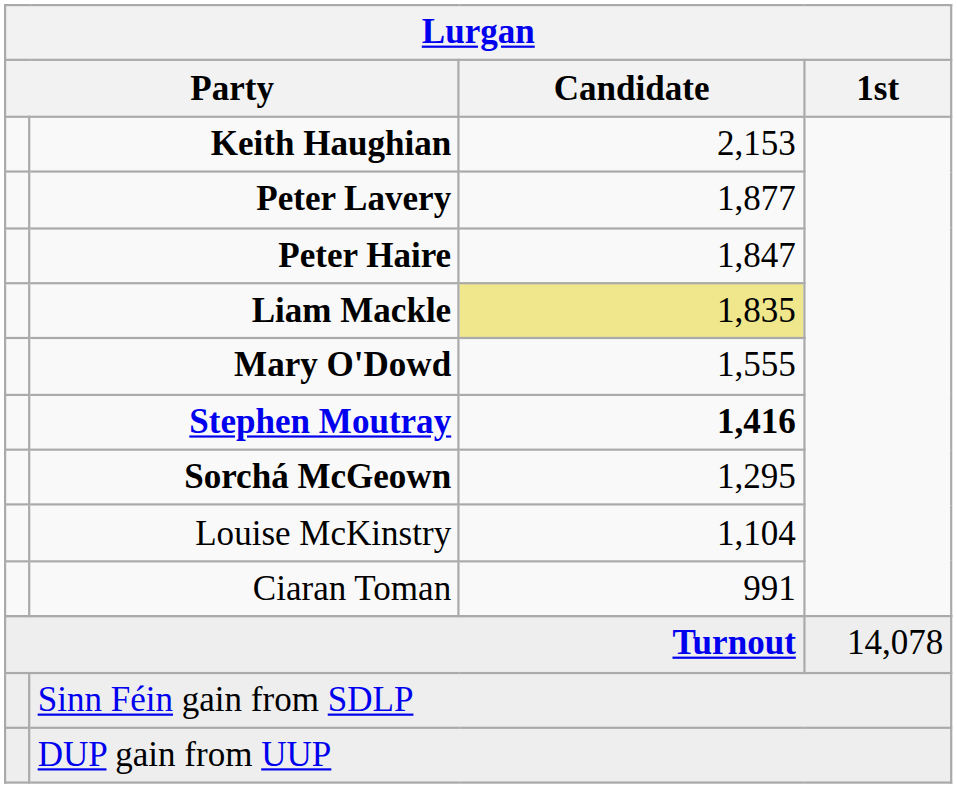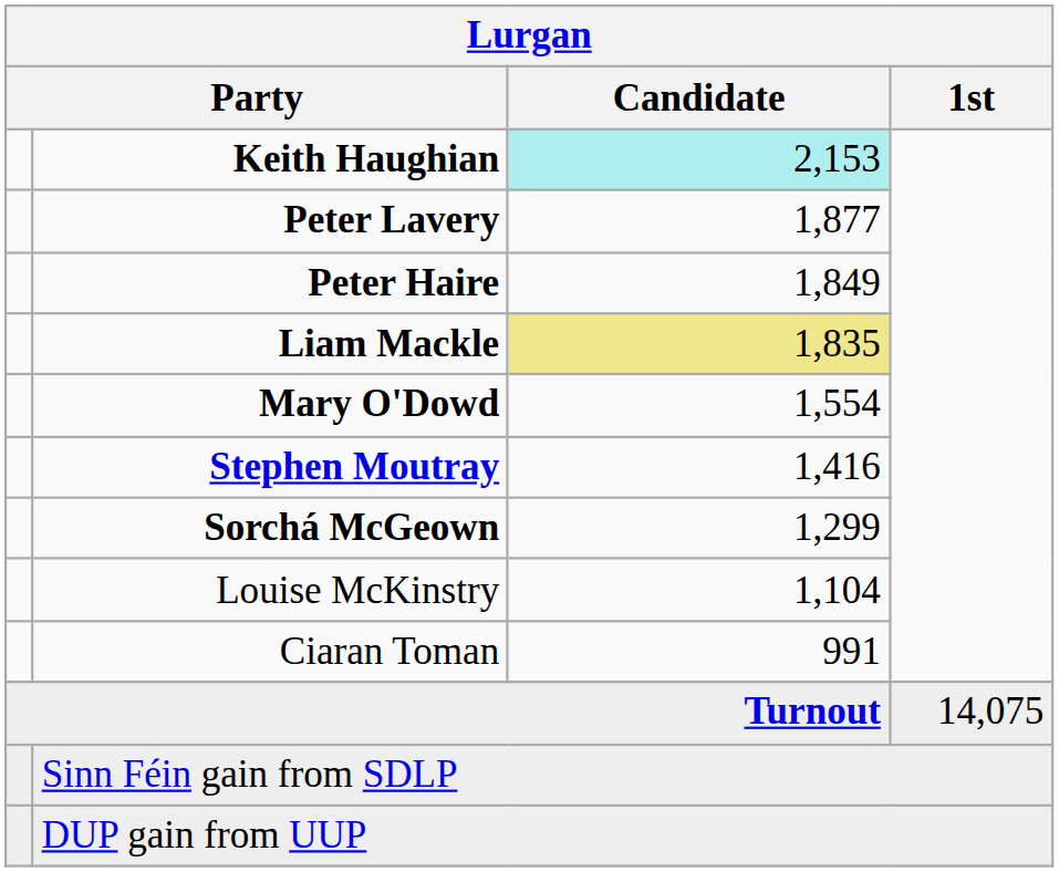Keith Haughian | Lurgan / Candidate: no background -> paleturquoise background
Peter Haire | Lurgan / Candidate: 1,847 -> 1,849
Mary O'Dowd | Lurgan / Candidate: 1,555 -> 1,554
Stephen Moutray | Lurgan / Candidate: bold -> normal
Sorchá McGeown | Lurgan / Candidate: 1,295 -> 1,299
Turnout | Lurgan / 1st: 14,078 -> 14,075
